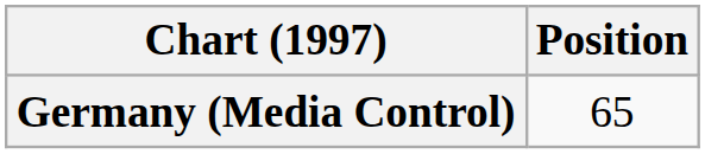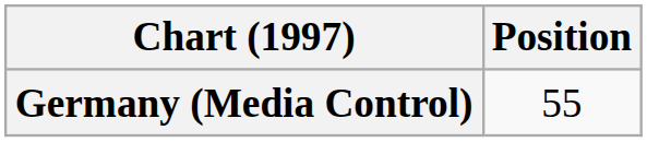Germany (Media Control) | Position: 65 -> 55
